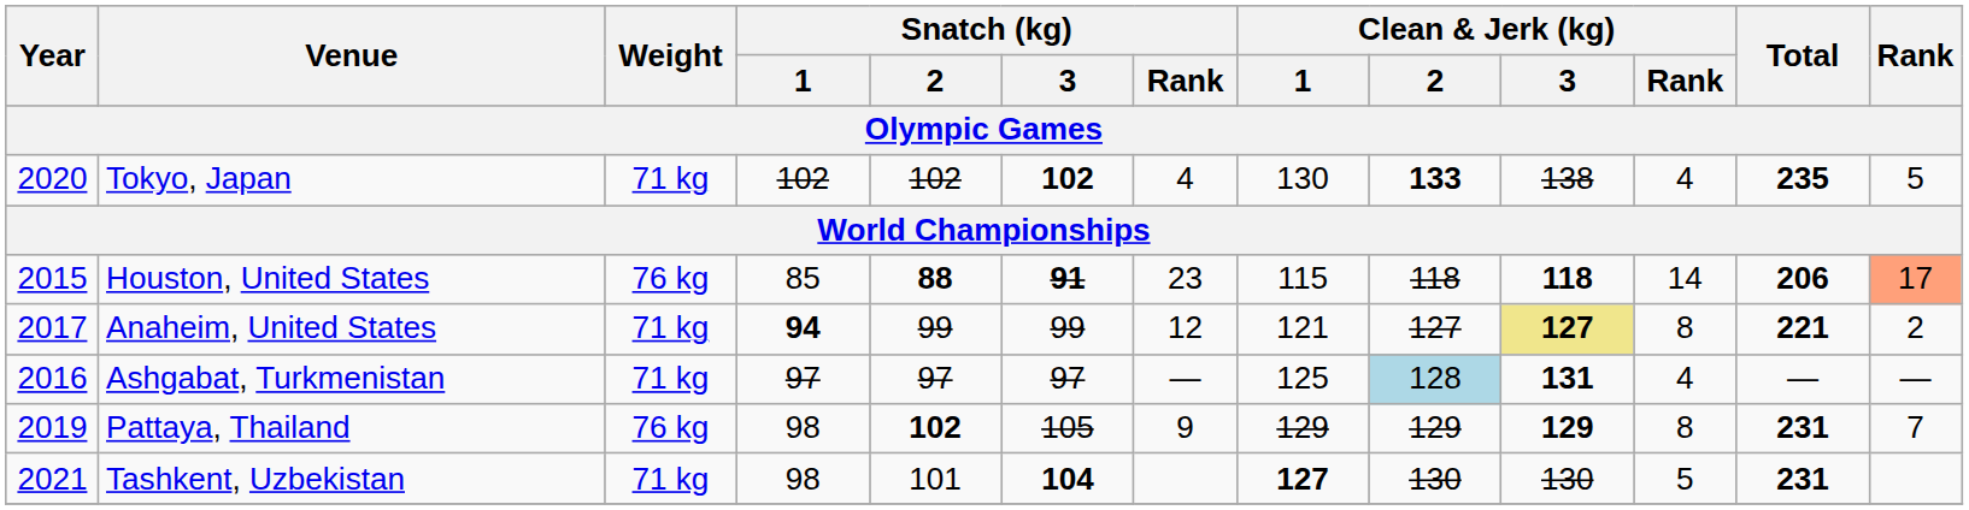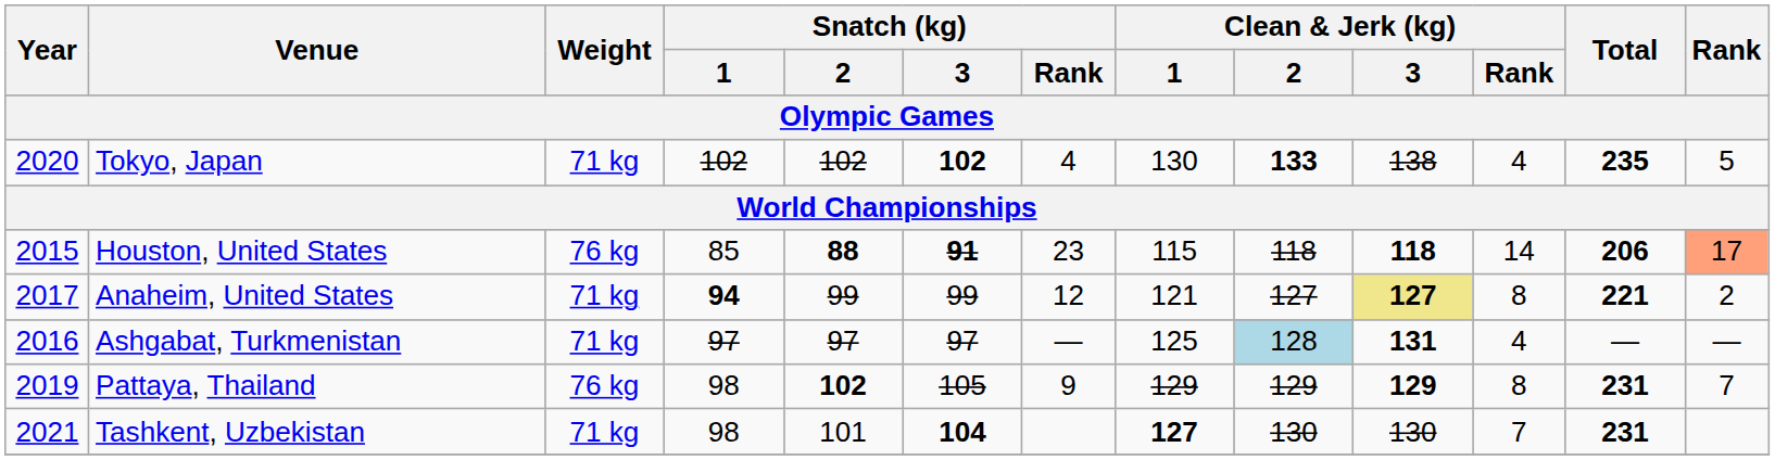Tashkent, Uzbekistan | Clean & Jerk (kg) / Rank: 5 -> 7
